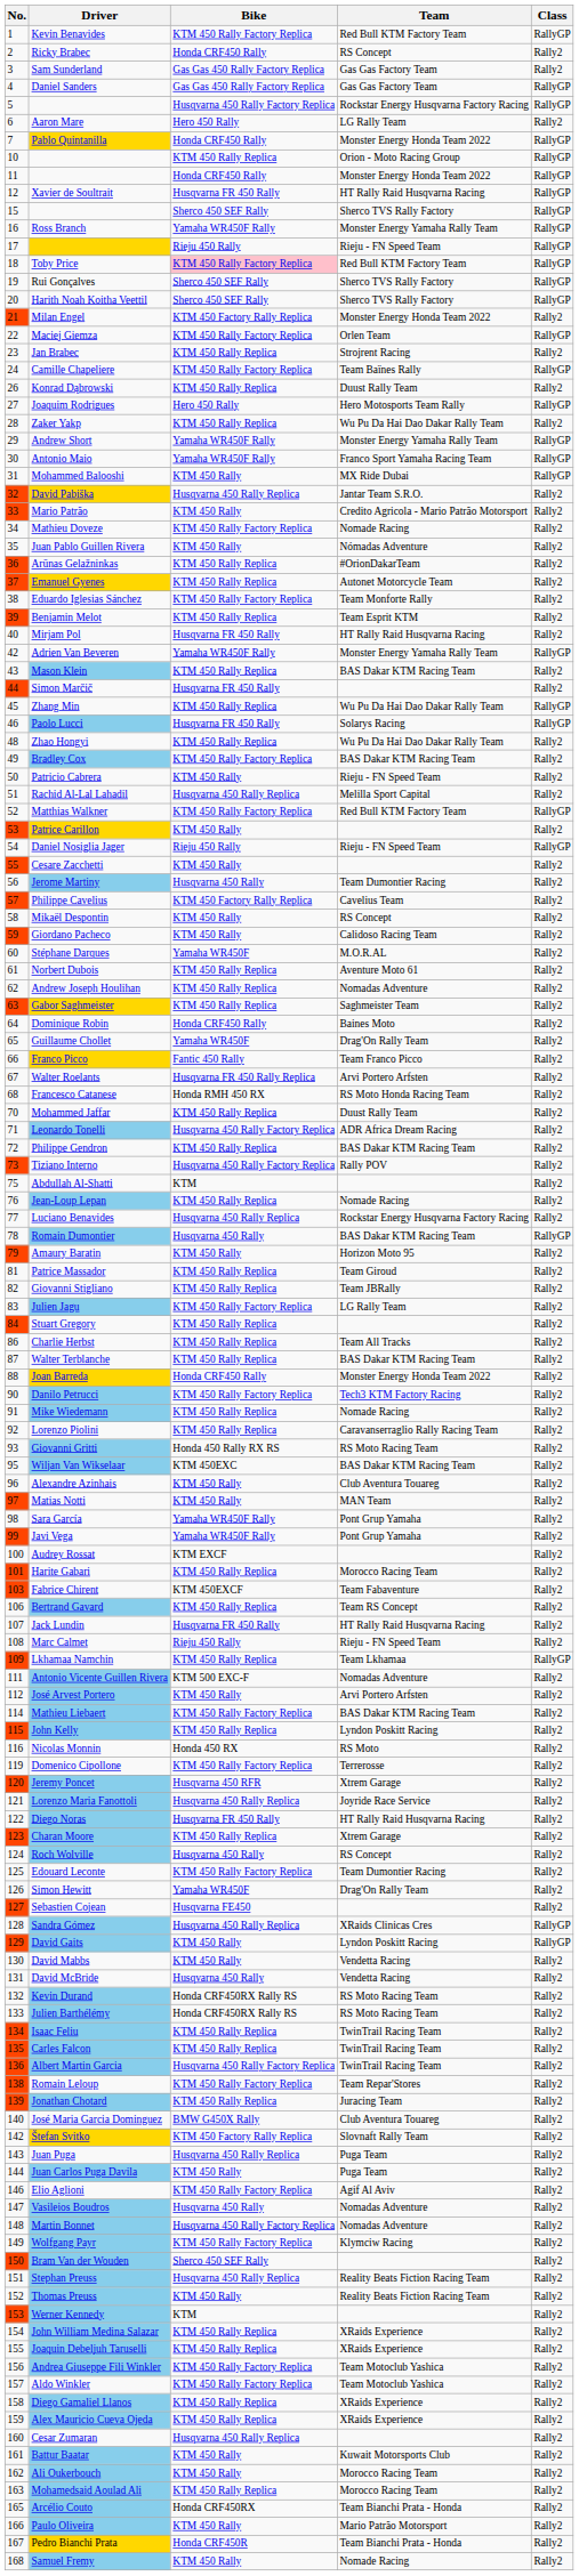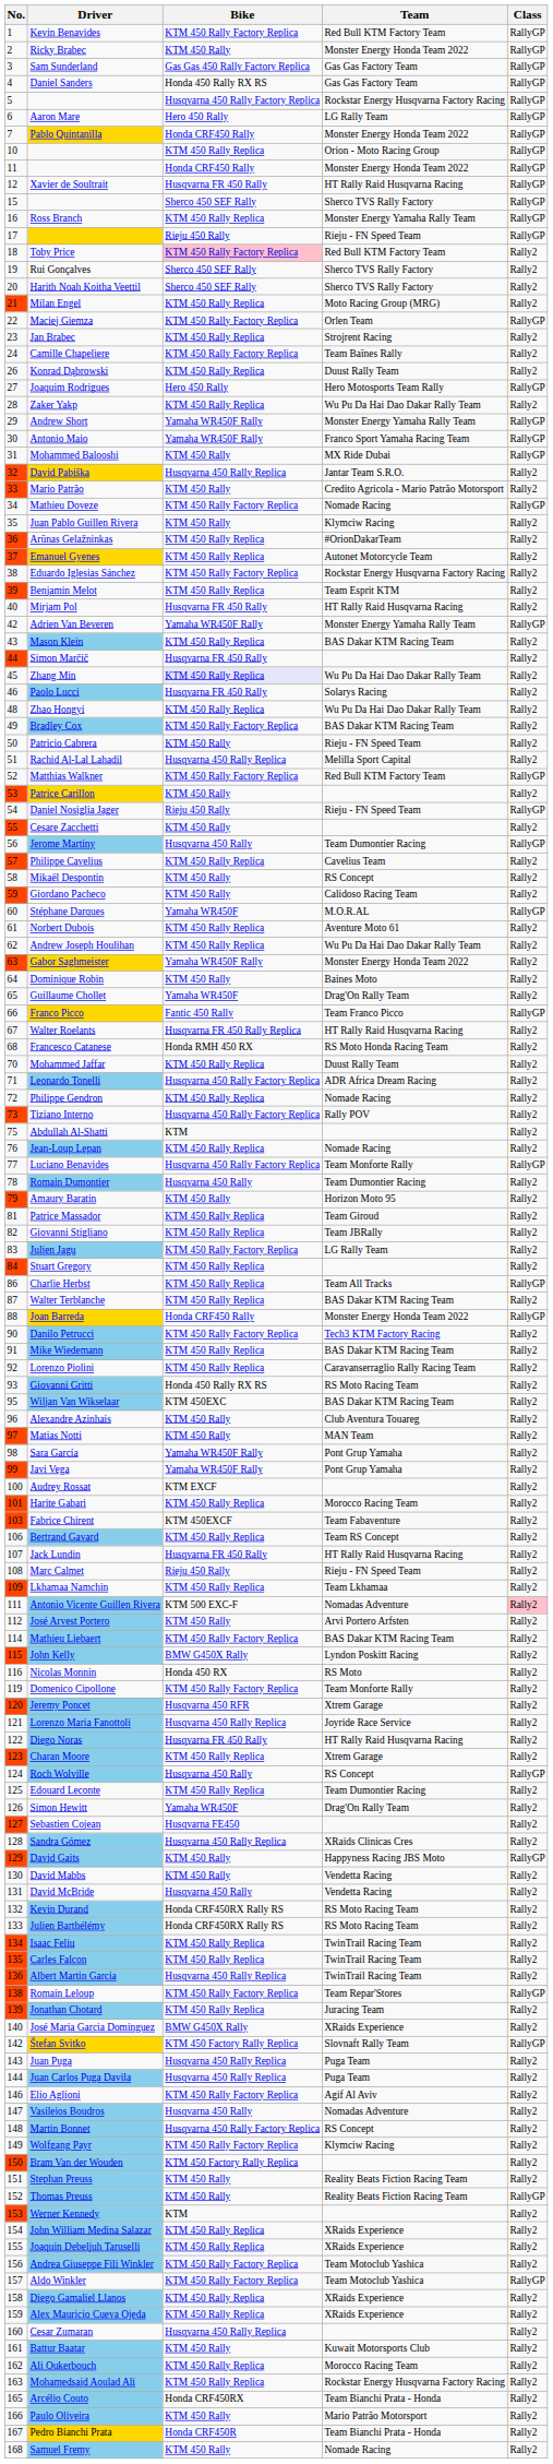Ricky Brabec | Bike: Honda CRF450 Rally -> KTM 450 Rally
Ricky Brabec | Team: RS Concept -> Monster Energy Honda Team 2022
Ricky Brabec | Class: Rally2 -> RallyGP
Sam Sunderland | Class: Rally2 -> RallyGP
Daniel Sanders | Bike: Gas Gas 450 Rally Factory Replica -> Honda 450 Rally RX RS
Aaron Mare | Class: Rally2 -> RallyGP
Ross Branch | Bike: Yamaha WR450F Rally -> KTM 450 Rally Replica
Toby Price | Class: RallyGP -> Rally2
Rui Gonçalves | Class: RallyGP -> Rally2
Harith Noah Koitha Veettil | Class: RallyGP -> Rally2
Milan Engel | Bike: KTM 450 Factory Rally Replica -> KTM 450 Rally Replica
Milan Engel | Team: Monster Energy Honda Team 2022 -> Moto Racing Group (MRG)
Camille Chapeliere | Class: RallyGP -> Rally2
Mathieu Doveze | Class: Rally2 -> RallyGP
Juan Pablo Guillen Rivera | Team: Nómadas Adventure -> Klymciw Racing
Eduardo Iglesias Sánchez | Team: Team Monforte Rally -> Rockstar Energy Husqvarna Factory Racing
Zhang Min | Bike: no background -> lavender background
Zhang Min | Class: RallyGP -> Rally2
Paolo Lucci | Class: RallyGP -> Rally2
Jerome Martiny | Class: Rally2 -> RallyGP
Philippe Cavelius | Bike: KTM 450 Factory Rally Replica -> KTM 450 Rally Replica
Stéphane Darques | Class: Rally2 -> RallyGP
Andrew Joseph Houlihan | Team: Nomadas Adventure -> Wu Pu Da Hai Dao Dakar Rally Team
Gabor Saghmeister | Bike: KTM 450 Rally Replica -> Yamaha WR450F Rally
Gabor Saghmeister | Team: Saghmeister Team -> Monster Energy Honda Team 2022
Dominique Robin | Bike: Honda CRF450 Rally -> KTM 450 Rally
Franco Picco | Class: Rally2 -> RallyGP
Walter Roelants | Team: Arvi Portero Arfsten -> HT Rally Raid Husqvarna Racing
Philippe Gendron | Team: BAS Dakar KTM Racing Team -> Nomade Racing
Luciano Benavides | Bike: Husqvarna 450 Rally Replica -> Husqvarna 450 Rally Factory Replica
Luciano Benavides | Team: Rockstar Energy Husqvarna Factory Racing -> Team Monforte Rally
Luciano Benavides | Class: Rally2 -> RallyGP
Romain Dumontier | Team: BAS Dakar KTM Racing Team -> Team Dumontier Racing
Romain Dumontier | Class: RallyGP -> Rally2
Charlie Herbst | Class: Rally2 -> RallyGP
Joan Barreda | Class: Rally2 -> RallyGP
Mike Wiedemann | Team: Nomade Racing -> BAS Dakar KTM Racing Team
Lkhamaa Namchin | Class: RallyGP -> Rally2
Antonio Vicente Guillen Rivera | Class: no background -> pink background
John Kelly | Bike: KTM 450 Rally Replica -> BMW G450X Rally
Domenico Cipollone | Team: Terrerosse -> Team Monforte Rally
Roch Wolville | Class: Rally2 -> RallyGP
Edouard Leconte | Bike: KTM 450 Rally Factory Replica -> KTM 450 Rally Replica
Sandra Gómez | Class: RallyGP -> Rally2
David Gaits | Team: Lyndon Poskitt Racing -> Happyness Racing JBS Moto
Albert Martin Garcia | Bike: Husqvarna 450 Rally Factory Replica -> Husqvarna 450 Rally Replica
Romain Leloup | Class: Rally2 -> RallyGP
José Maria Garcia Dominguez | Team: Club Aventura Touareg -> XRaids Experience
Štefan Svitko | Class: Rally2 -> RallyGP
Juan Carlos Puga Davila | Bike: KTM 450 Rally -> Husqvarna 450 Rally Replica
Martin Bonnet | Team: Nomadas Adventure -> RS Concept
Bram Van der Wouden | Bike: Sherco 450 SEF Rally -> KTM 450 Factory Rally Replica
Stephan Preuss | Bike: Husqvarna 450 Rally Replica -> KTM 450 Rally
Thomas Preuss | Class: Rally2 -> RallyGP
Aldo Winkler | Class: Rally2 -> RallyGP
Ali Oukerbouch | Bike: KTM 450 Rally -> KTM 450 Rally Replica
Mohamedsaid Aoulad Ali | Team: Morocco Racing Team -> Rockstar Energy Husqvarna Factory Racing
